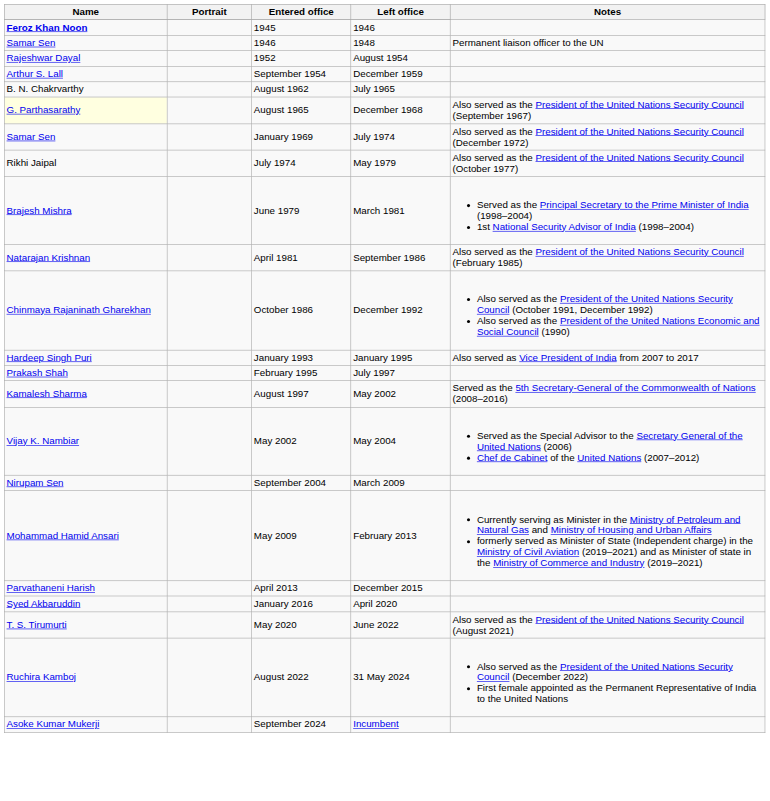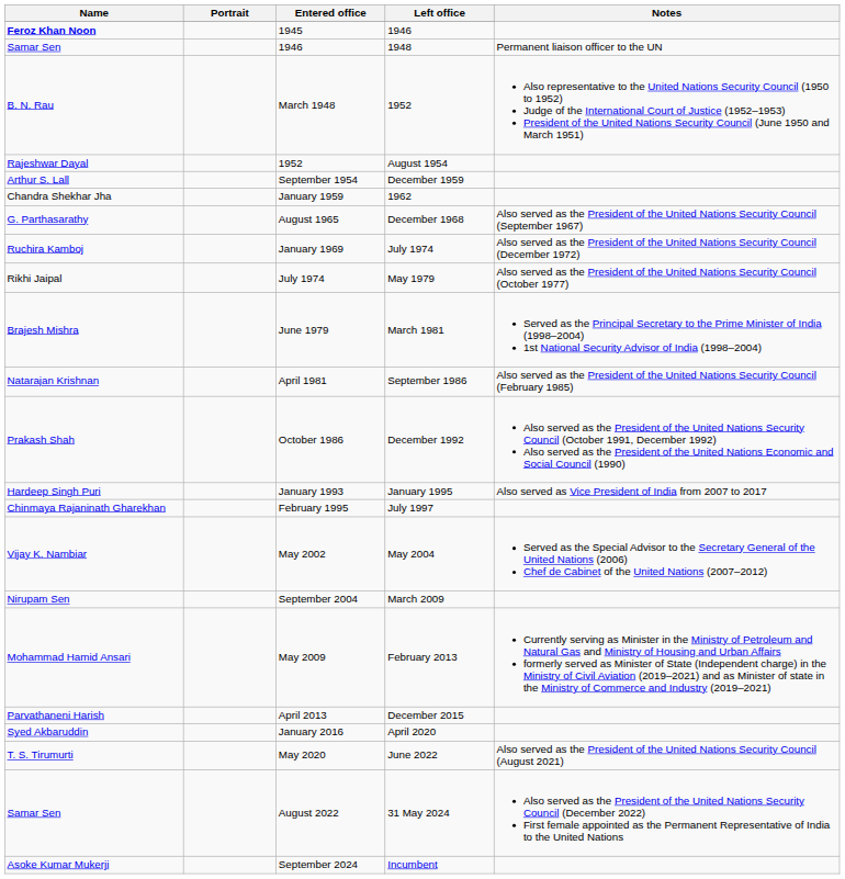+ row: B. N. Rau | March 1948 | 1952 | Also representative to the United Nations Security Council (1950 to 1952) Judge of the International Court of Justice (1952–1953) President of the United Nations Security Council (June 1950 and March 1951)
+ row: Chandra Shekhar Jha | January 1959 | 1962
- row: B. N. Chakrvarthy | August 1962 | July 1965
August 1965 | Name: lightyellow background -> no background
January 1969 | Name: Samar Sen -> Ruchira Kamboj
October 1986 | Name: Chinmaya Rajaninath Gharekhan -> Prakash Shah
February 1995 | Name: Prakash Shah -> Chinmaya Rajaninath Gharekhan
- row: Kamalesh Sharma | August 1997 | May 2002 | Served as the 5th Secretary-General of the Commonwealth of Nations (2008–2016)
August 2022 | Name: Ruchira Kamboj -> Samar Sen
